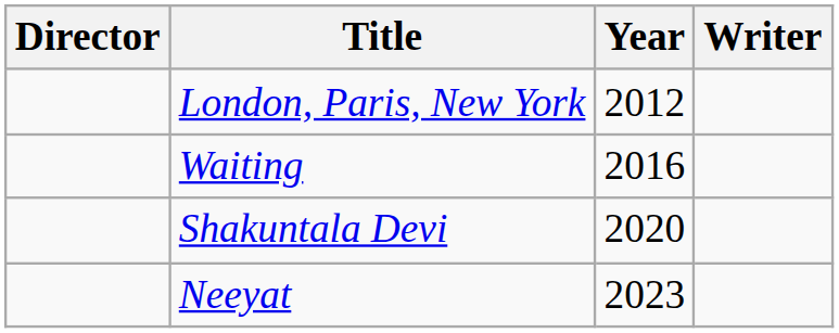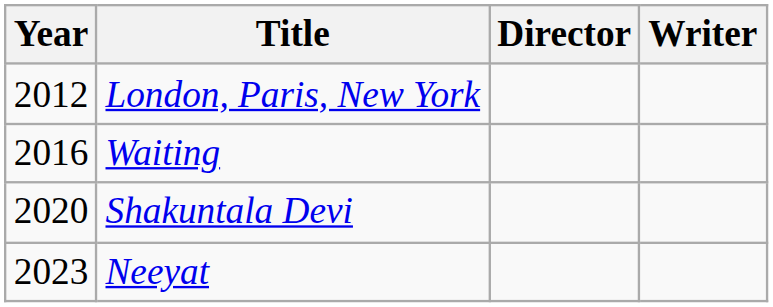columns swapped: Year <-> Director
